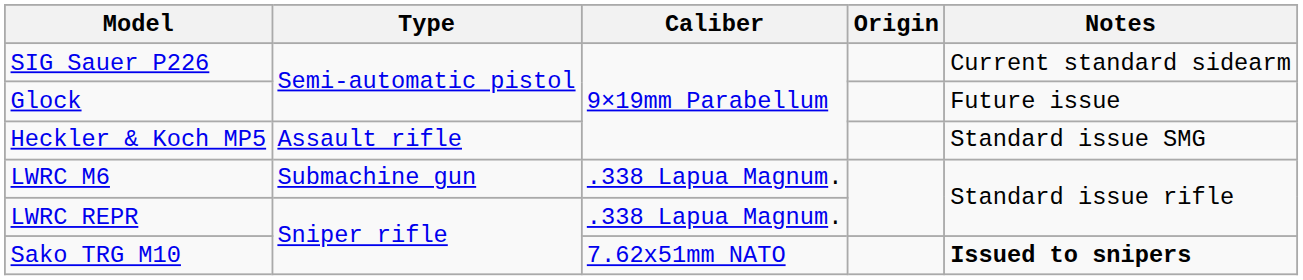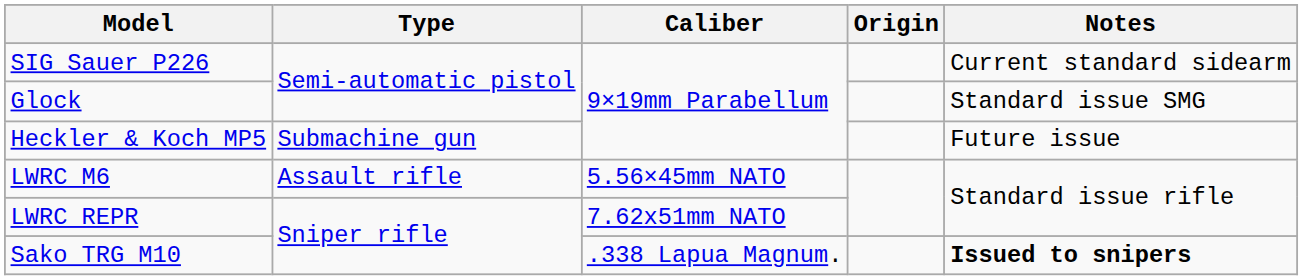Glock | Notes: Future issue -> Standard issue SMG
Heckler & Koch MP5 | Type: Assault rifle -> Submachine gun
Heckler & Koch MP5 | Notes: Standard issue SMG -> Future issue
LWRC M6 | Type: Submachine gun -> Assault rifle
LWRC M6 | Caliber: .338 Lapua Magnum. -> 5.56×45mm NATO
LWRC REPR | Caliber: .338 Lapua Magnum. -> 7.62x51mm NATO
Sako TRG M10 | Caliber: 7.62x51mm NATO -> .338 Lapua Magnum.
